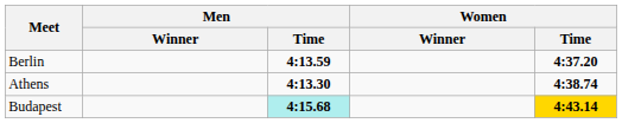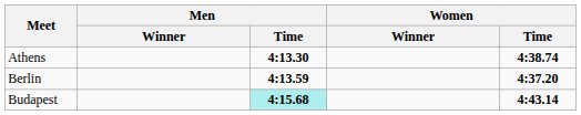rows swapped: Berlin <-> Athens
Budapest | Women / Time: gold background -> no background
